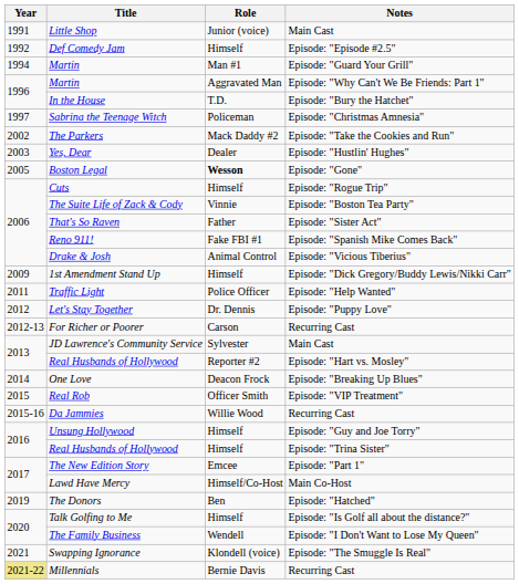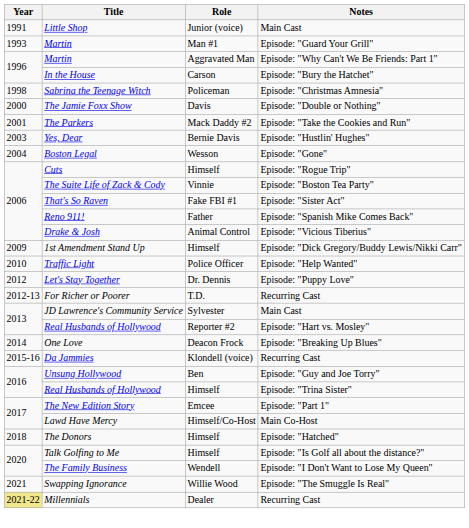- row: 1992 | Def Comedy Jam | Himself | Episode: "Episode #2.5"
Martin / Episode: "Guard Your Grill" | Year: 1994 -> 1993
In the House | Role: T.D. -> Carson
Sabrina the Teenage Witch | Year: 1997 -> 1998
+ row: 2000 | The Jamie Foxx Show | Davis | Episode: "Double or Nothing"
The Parkers | Year: 2002 -> 2001
Yes, Dear | Role: Dealer -> Bernie Davis
Boston Legal | Year: 2005 -> 2004
Boston Legal | Role: bold -> normal
That's So Raven | Role: Father -> Fake FBI #1
Reno 911! | Role: Fake FBI #1 -> Father
Traffic Light | Year: 2011 -> 2010
For Richer or Poorer | Role: Carson -> T.D.
- row: 2015 | Real Rob | Officer Smith | Episode: "VIP Treatment"
Da Jammies | Role: Willie Wood -> Klondell (voice)
Unsung Hollywood | Role: Himself -> Ben
The Donors | Year: 2019 -> 2018
The Donors | Role: Ben -> Himself
Swapping Ignorance | Role: Klondell (voice) -> Willie Wood
Millennials | Role: Bernie Davis -> Dealer
